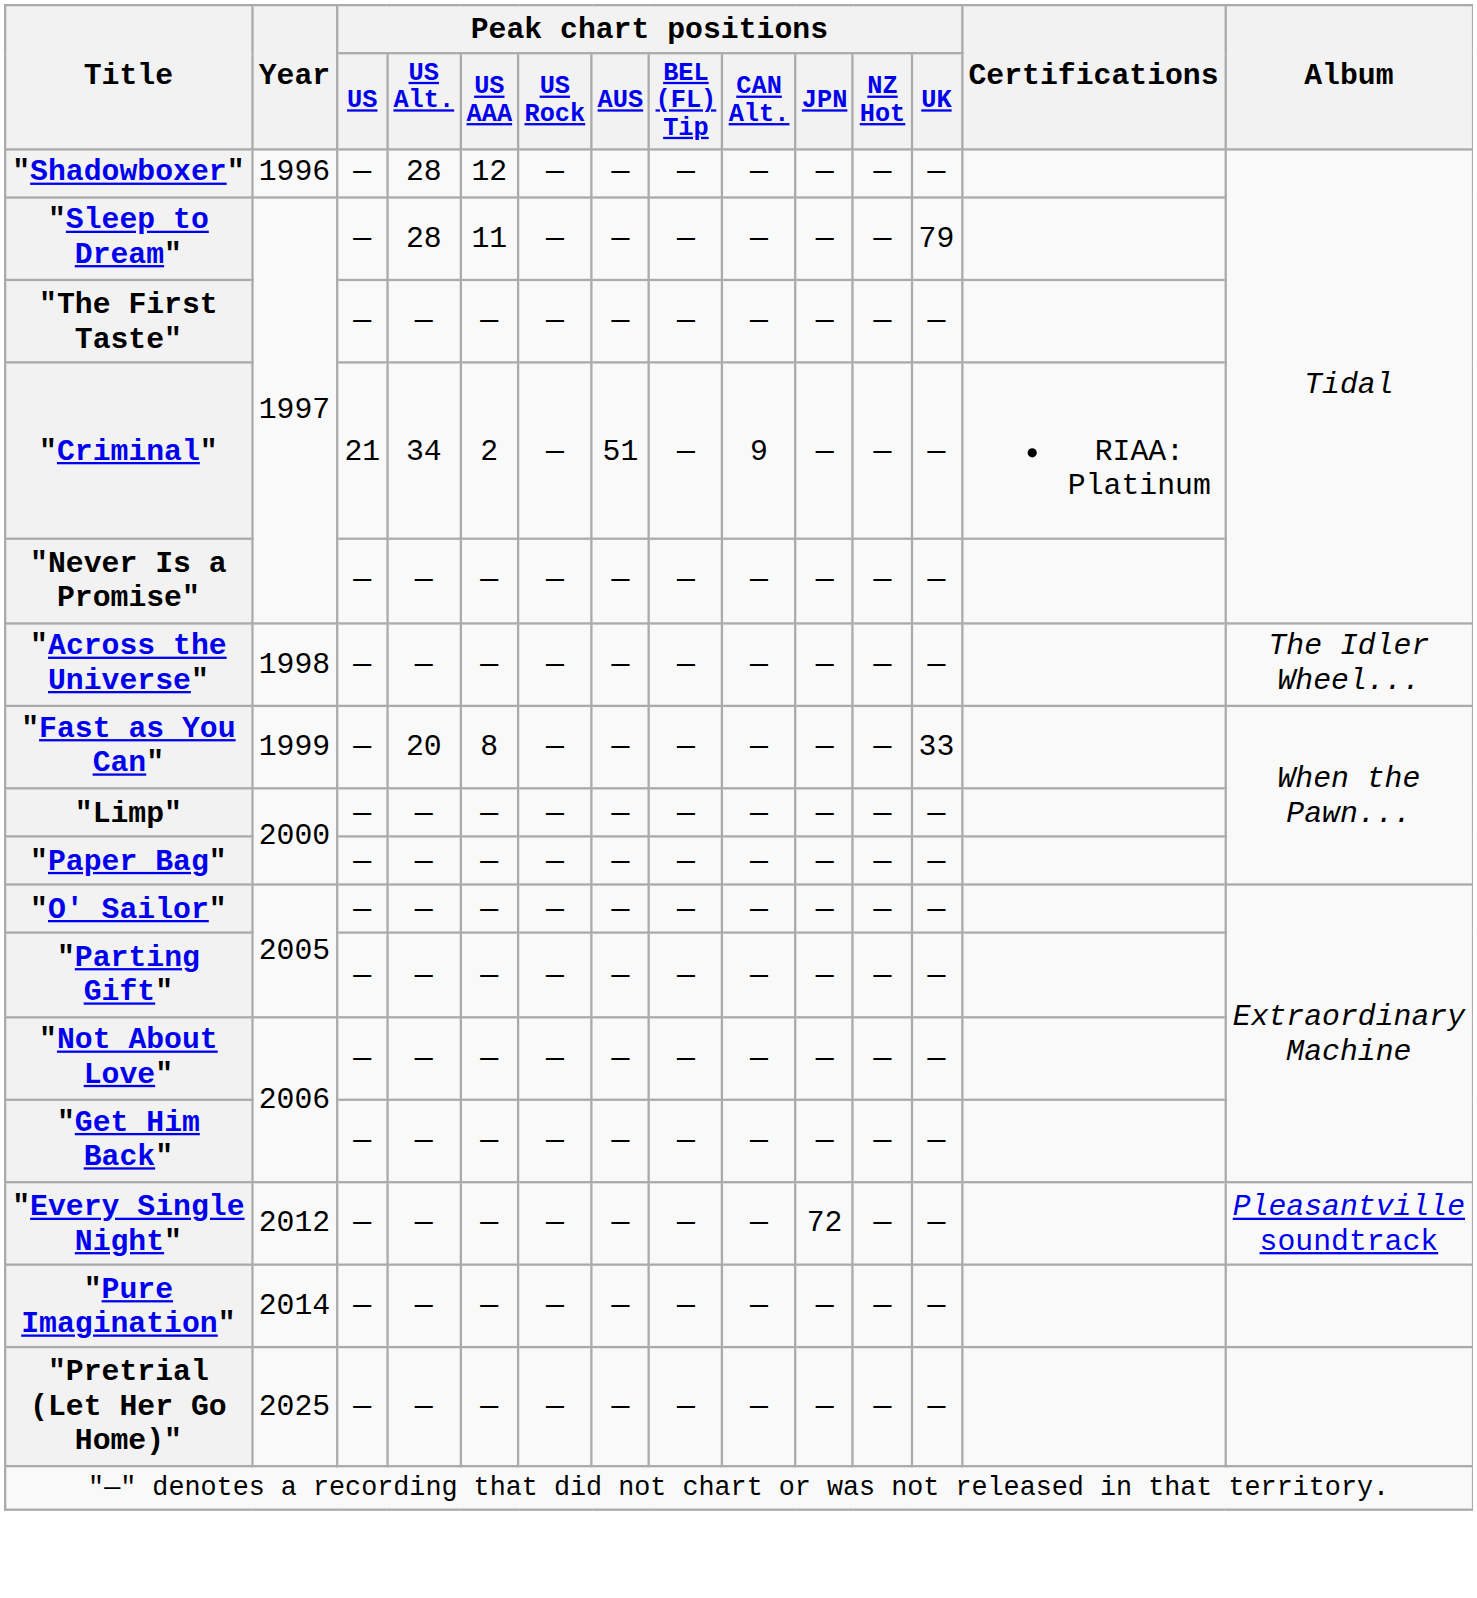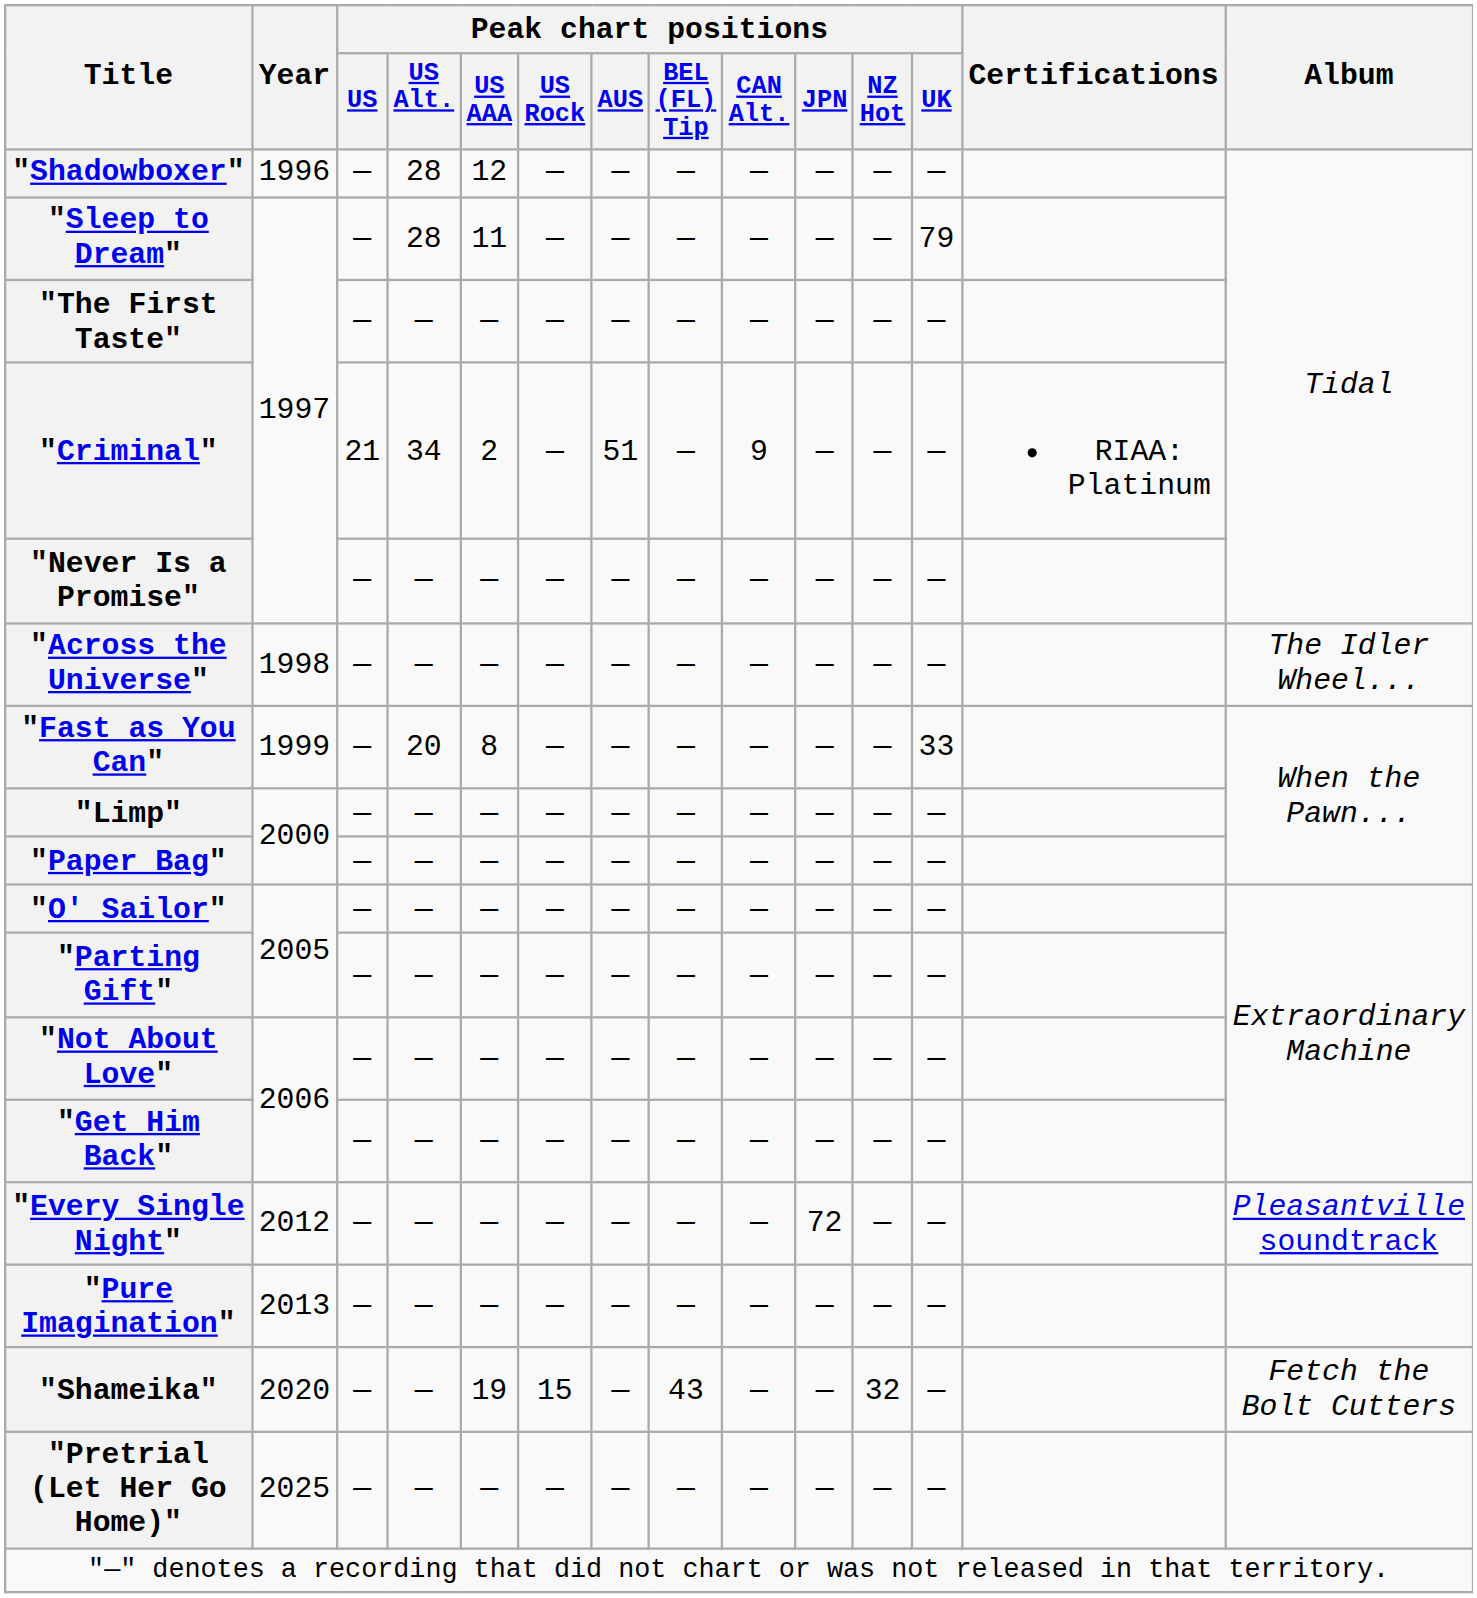"Pure Imagination" | Year: 2014 -> 2013
+ row: "Shameika" | 2020 | — | — | 19 | 15 | — | 43 | — | — | 32 | — | Fetch the Bolt Cutters
